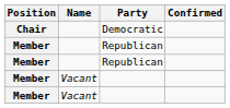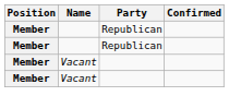- row: Chair | Democratic
